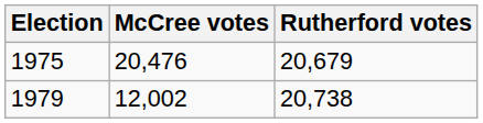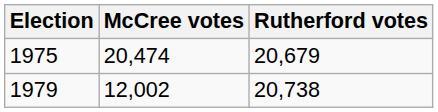1975 | McCree votes: 20,476 -> 20,474
